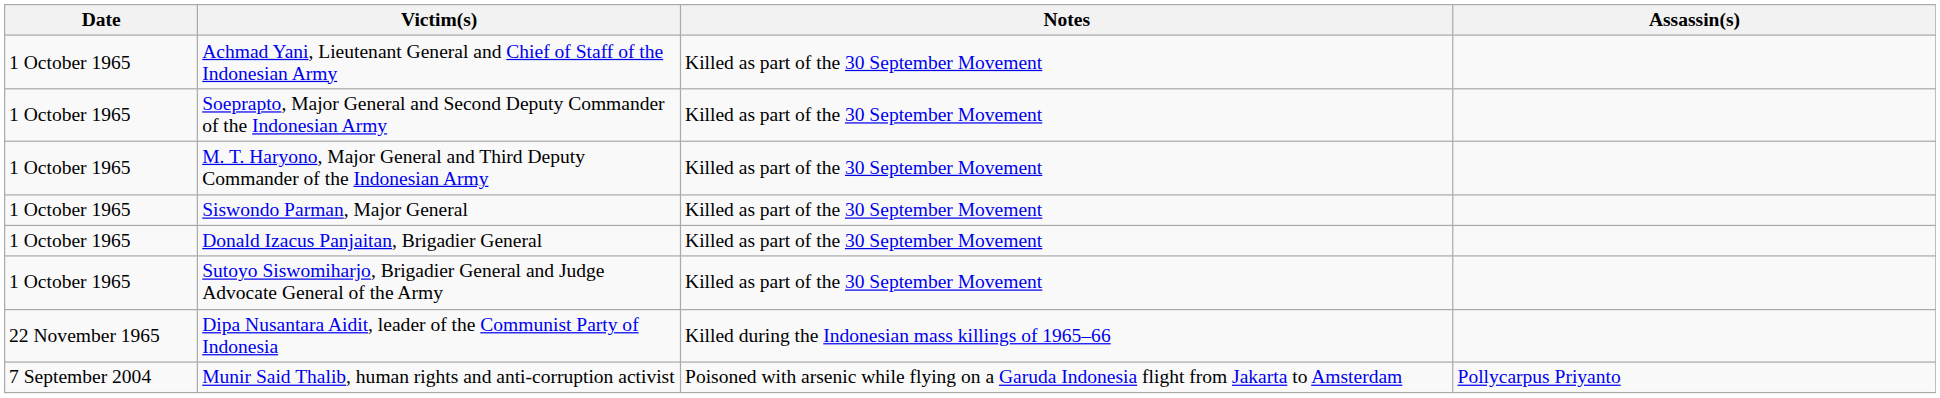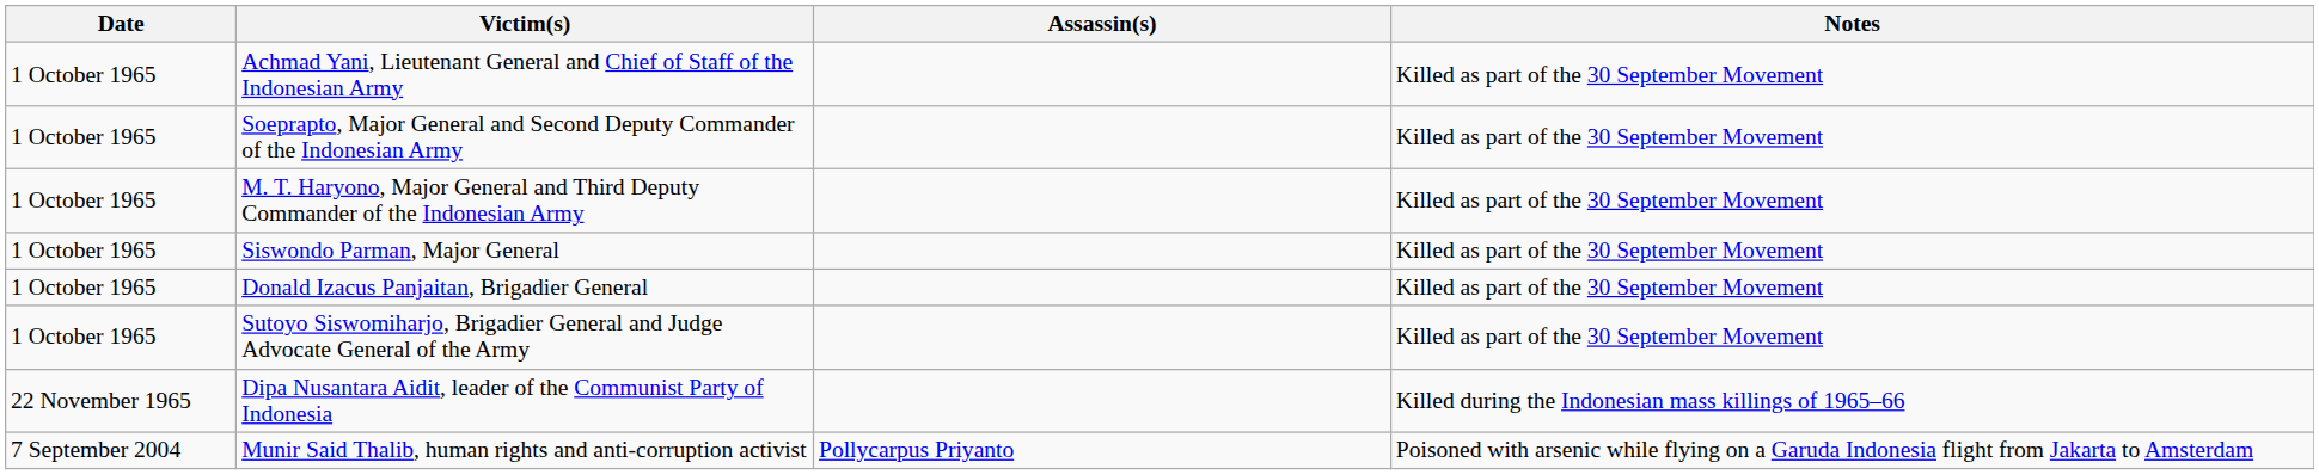columns swapped: Assassin(s) <-> Notes
